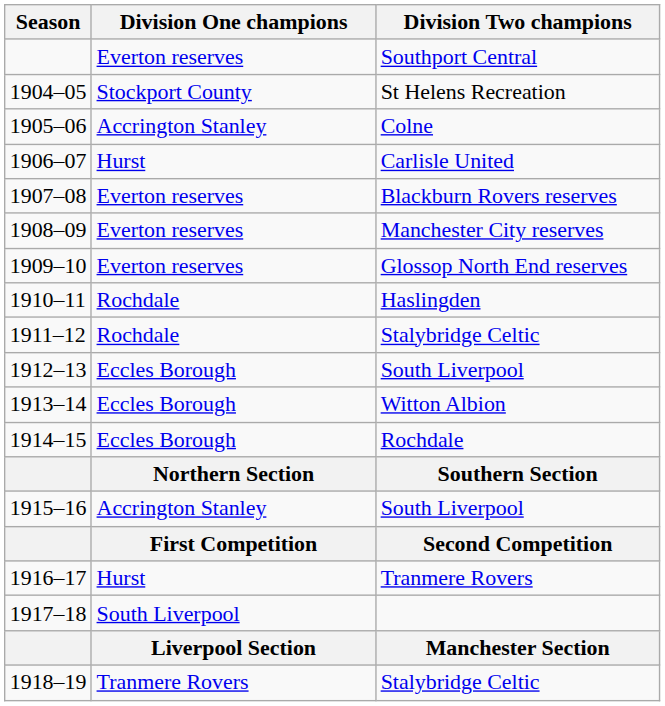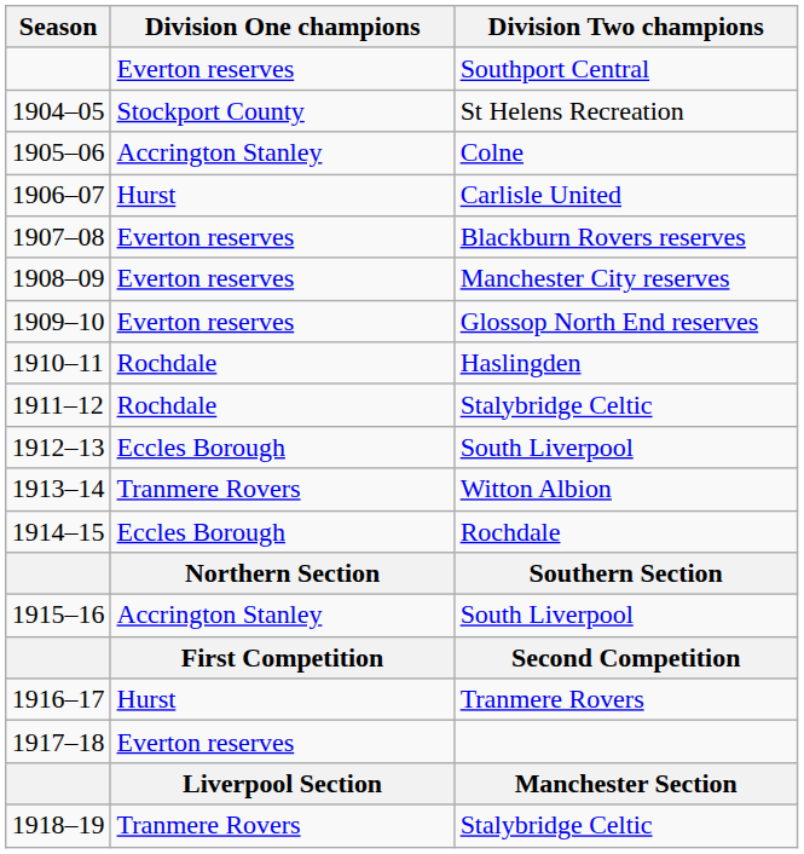1913–14 | Division One champions: Eccles Borough -> Tranmere Rovers
1917–18 | Division One champions: South Liverpool -> Everton reserves
